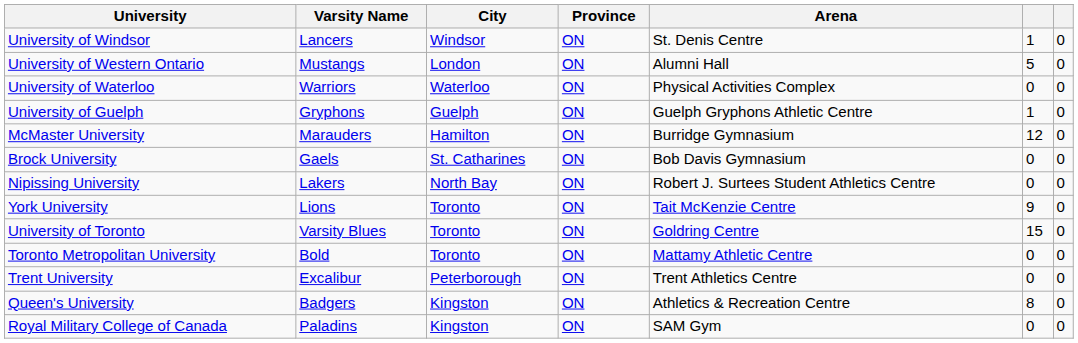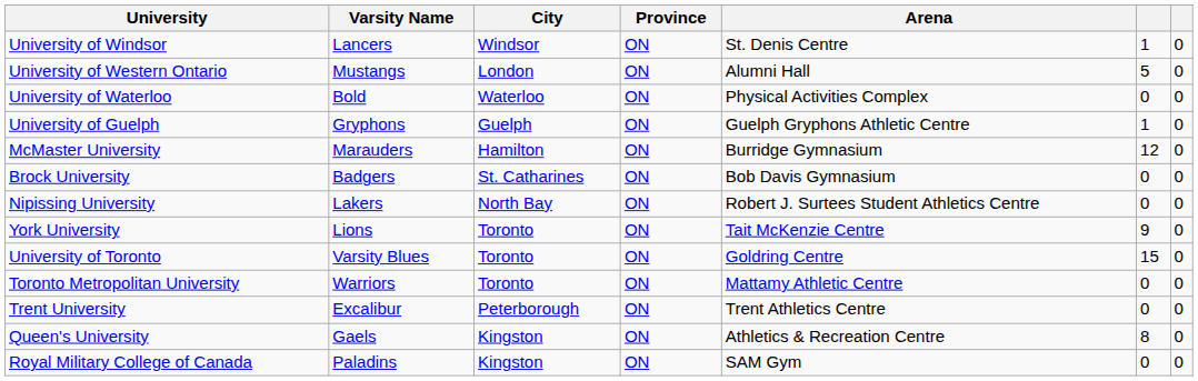University of Waterloo | Varsity Name: Warriors -> Bold
Brock University | Varsity Name: Gaels -> Badgers
Toronto Metropolitan University | Varsity Name: Bold -> Warriors
Queen's University | Varsity Name: Badgers -> Gaels
